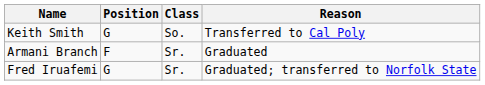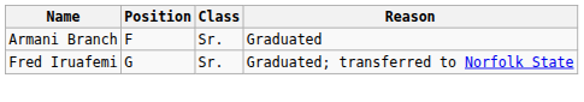- row: Keith Smith | G | So. | Transferred to Cal Poly
